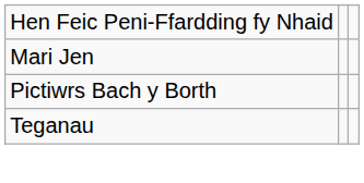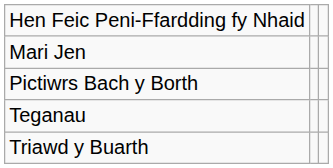+ row: Triawd y Buarth
